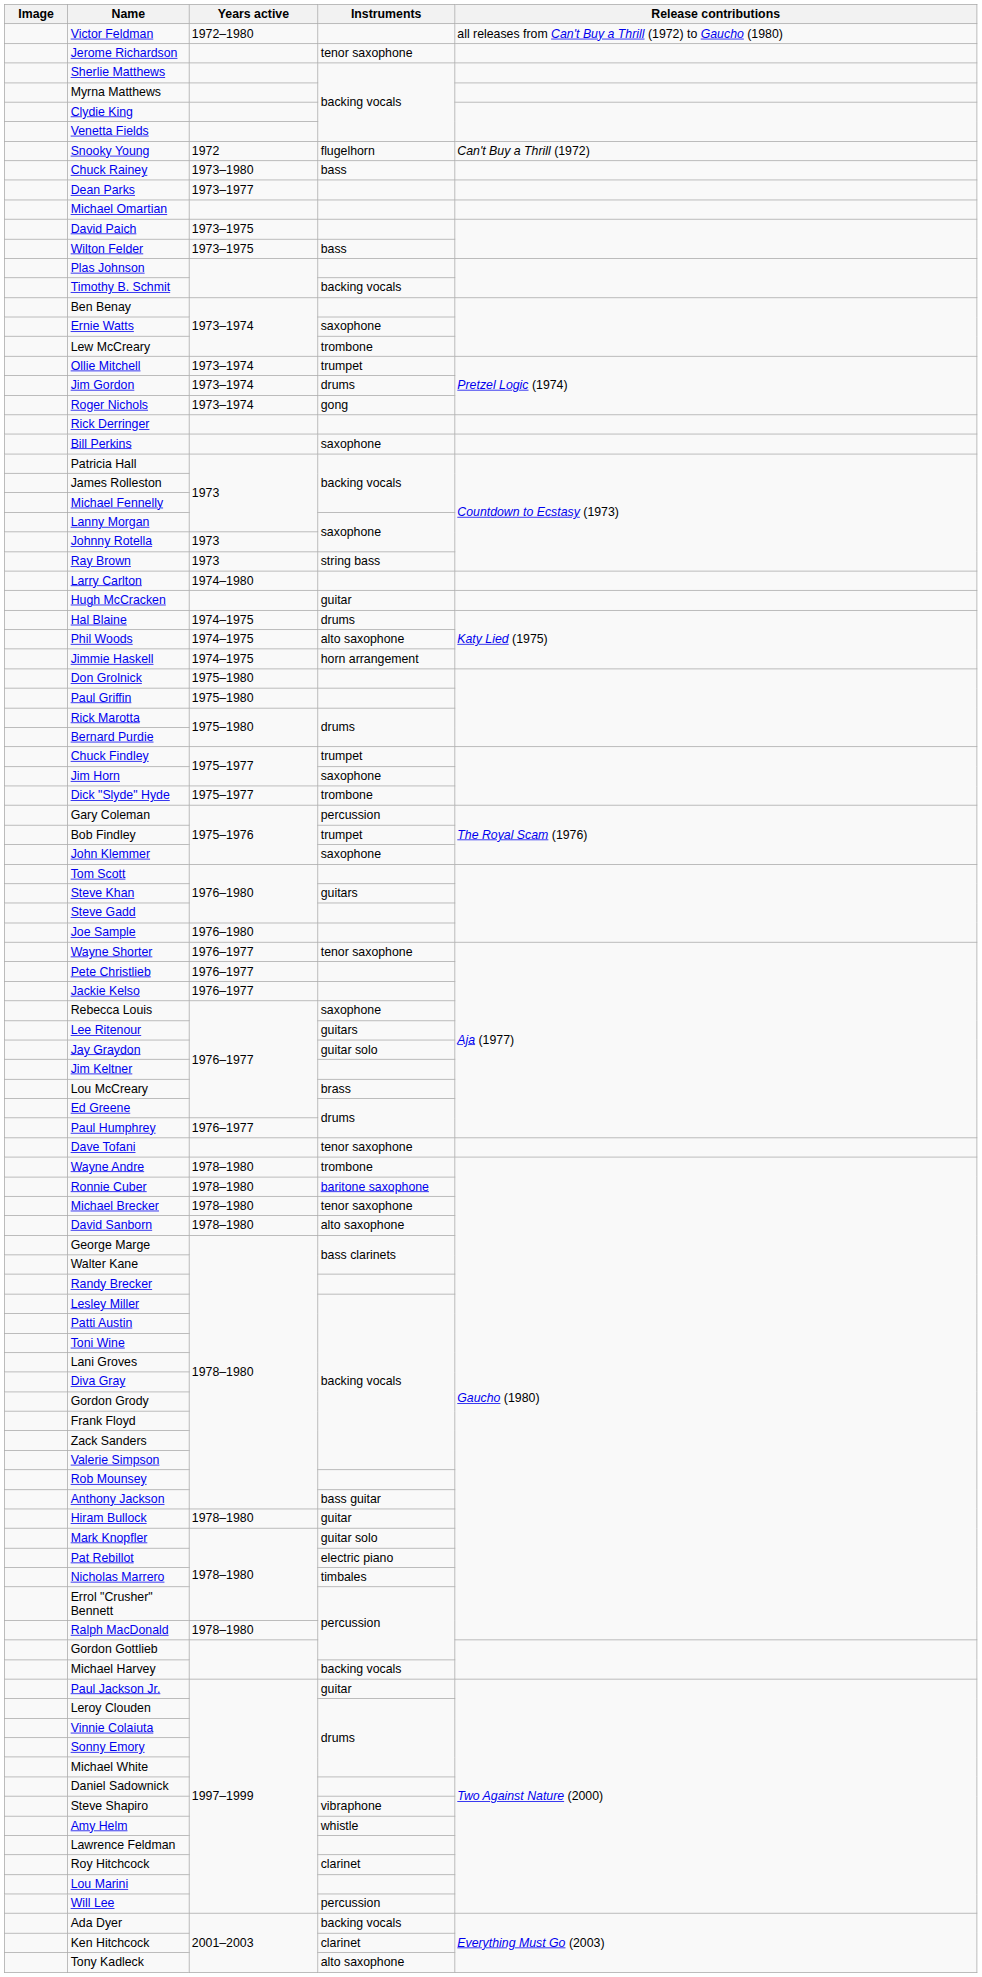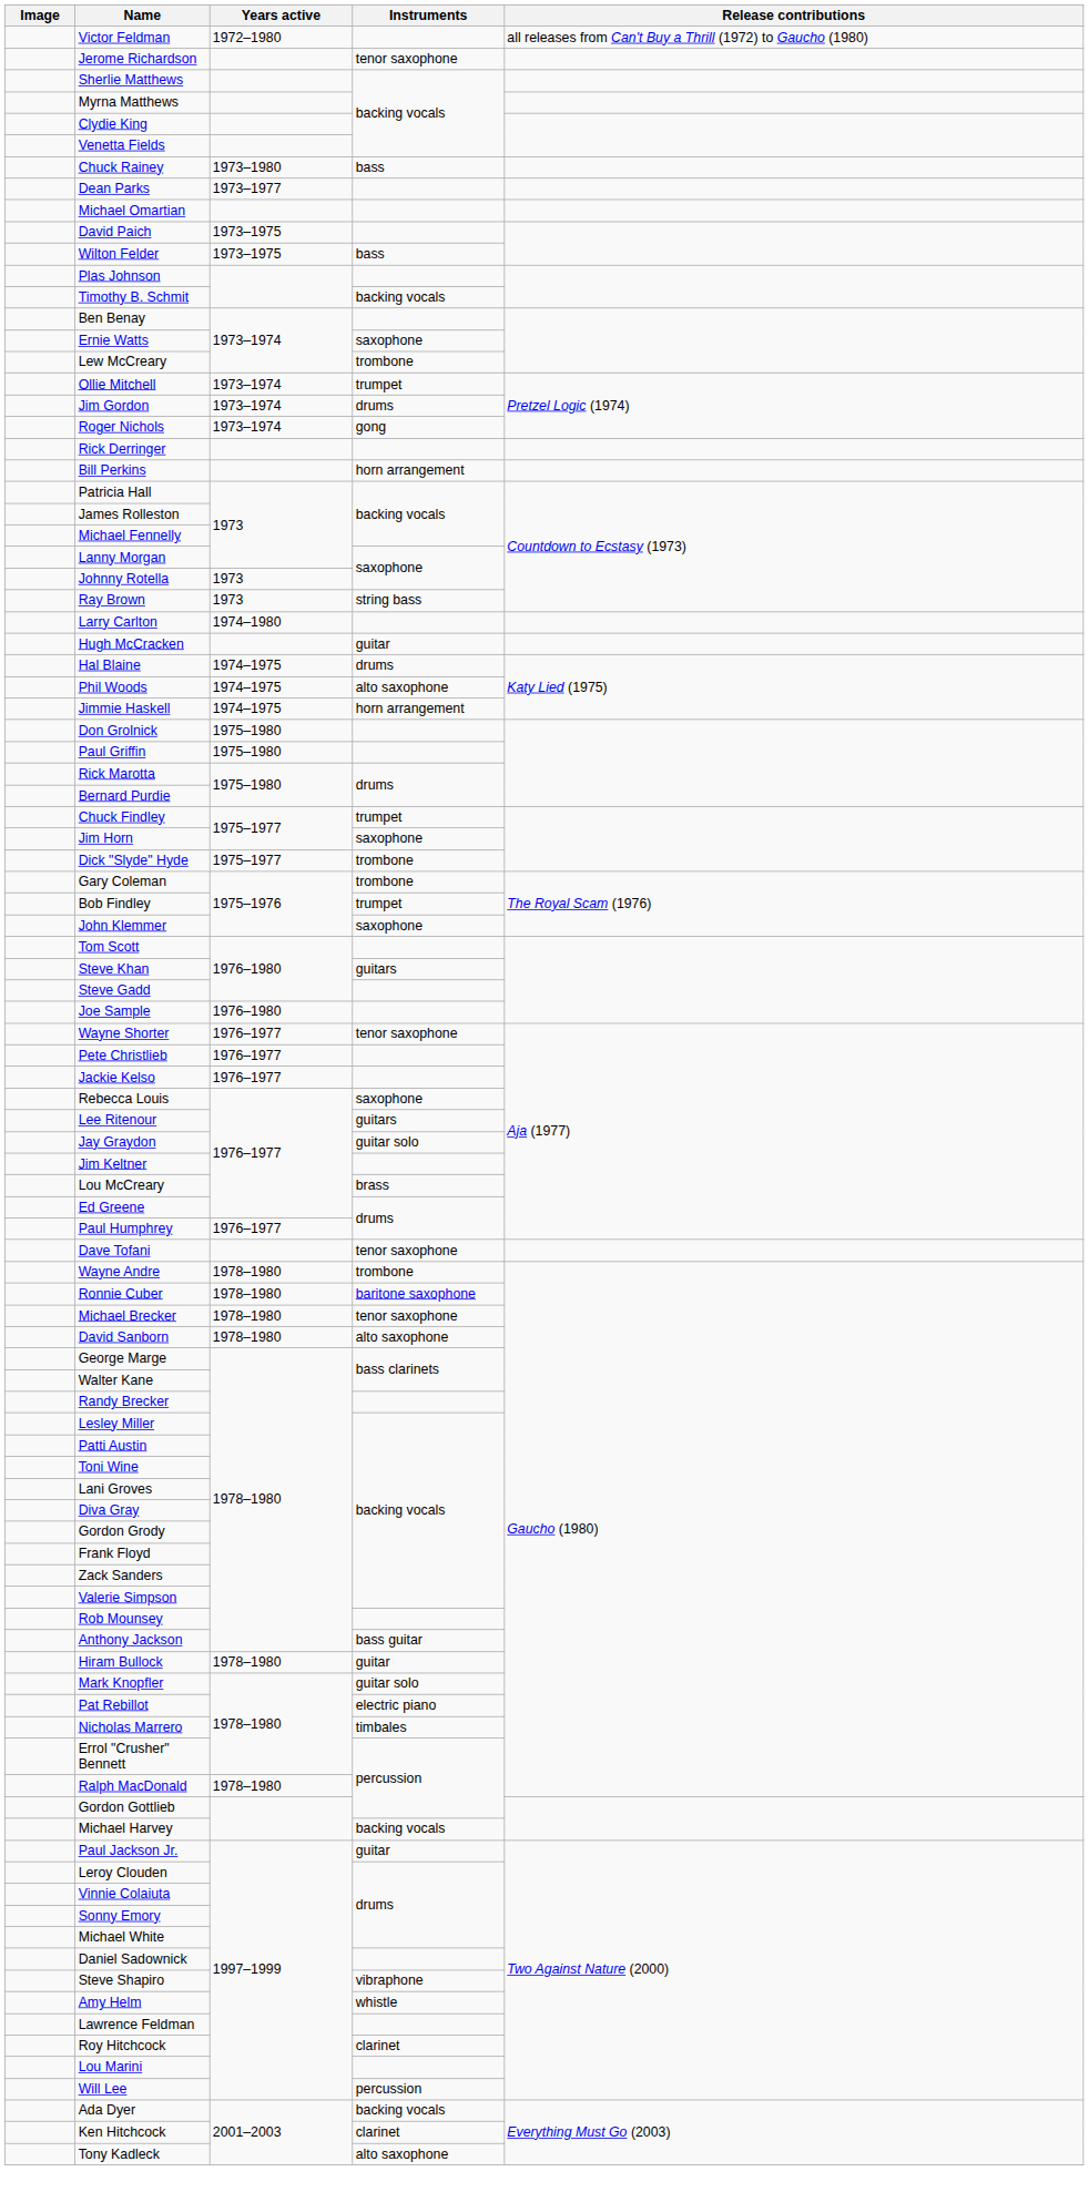- row: Snooky Young | 1972 | flugelhorn | Can't Buy a Thrill (1972)
Bill Perkins | Instruments: saxophone -> horn arrangement
Gary Coleman | Instruments: percussion -> trombone
